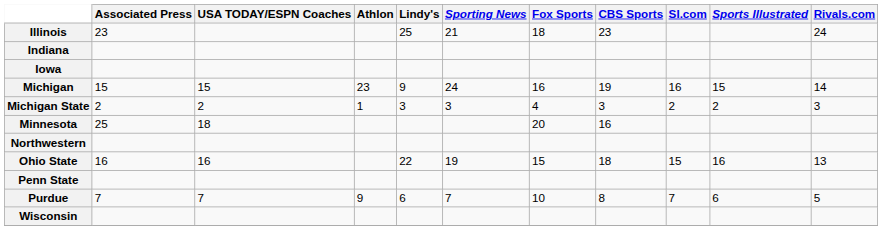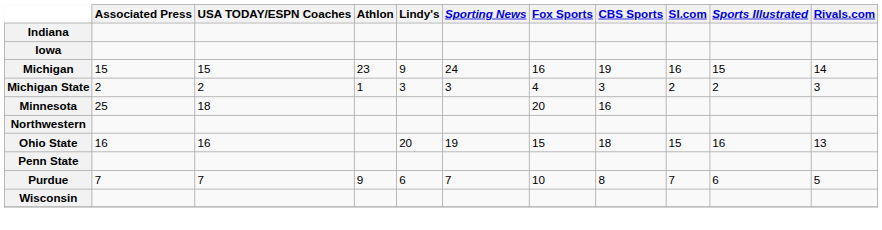- row: Illinois | 23 | 25 | 21 | 18 | 23 | 24
Ohio State | Lindy's: 22 -> 20
